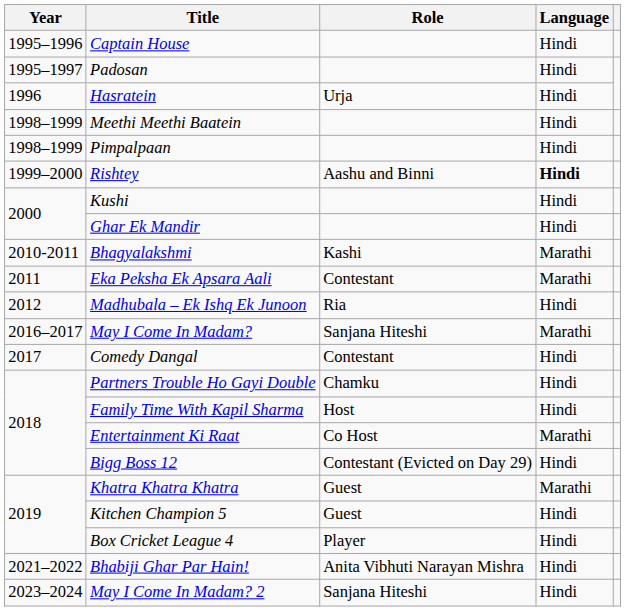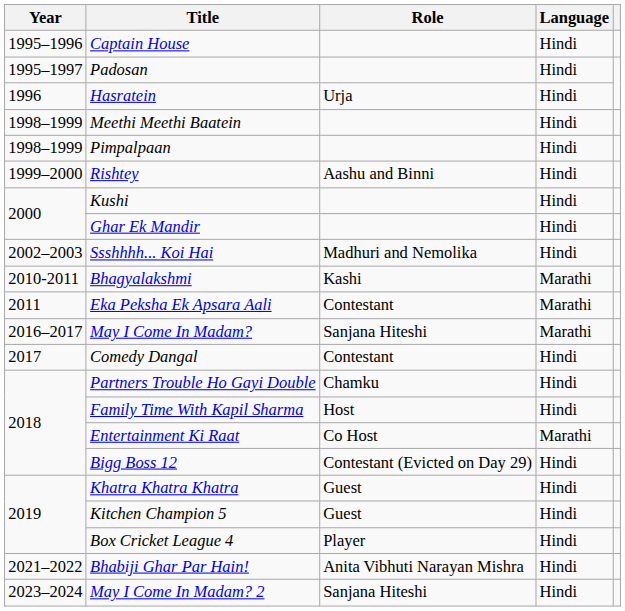Rishtey | Language: bold -> normal
+ row: 2002–2003 | Ssshhhh... Koi Hai | Madhuri and Nemolika | Hindi
- row: 2012 | Madhubala – Ek Ishq Ek Junoon | Ria | Hindi
Khatra Khatra Khatra | Language: Marathi -> Hindi
